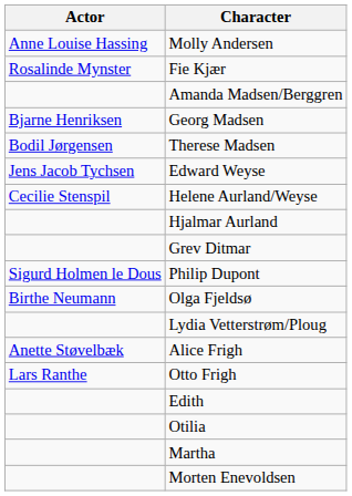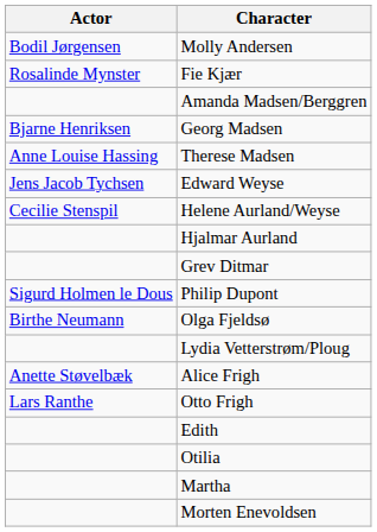Molly Andersen | Actor: Anne Louise Hassing -> Bodil Jørgensen
Therese Madsen | Actor: Bodil Jørgensen -> Anne Louise Hassing
